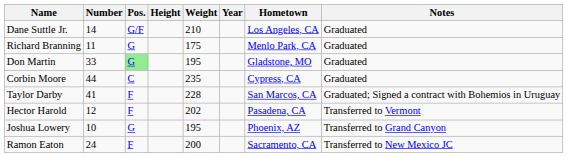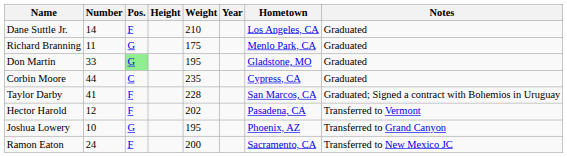Dane Suttle Jr. | Pos.: G/F -> F
